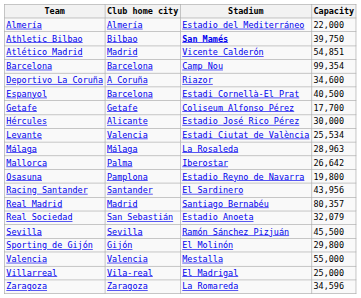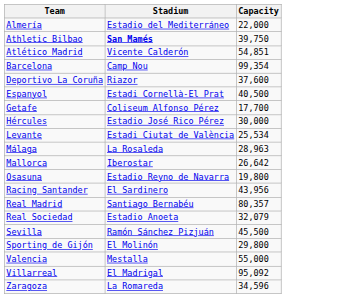- column: Club home city | Almería | Bilbao | Madrid | Barcelona | A Coruña | Barcelona | Getafe | Alicante | Valencia | Málaga | Palma | Pamplona | Santander | Madrid | San Sebastián | Sevilla | Gijón | Valencia | Vila-real | Zaragoza
Deportivo La Coruña | Capacity: 34,600 -> 37,600
Villarreal | Capacity: 25,000 -> 95,092
